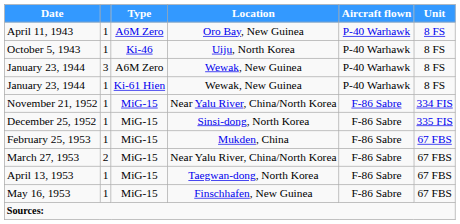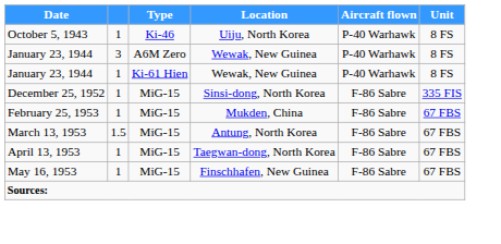- row: April 11, 1943 | 1 | A6M Zero | Oro Bay, New Guinea | P-40 Warhawk | 8 FS
- row: November 21, 1952 | 1 | MiG-15 | Near Yalu River, China/North Korea | F-86 Sabre | 334 FIS
+ row: March 13, 1953 | 1.5 | MiG-15 | Antung, North Korea | F-86 Sabre | 67 FBS
- row: March 27, 1953 | 2 | MiG-15 | Near Yalu River, China/North Korea | F-86 Sabre | 67 FBS
